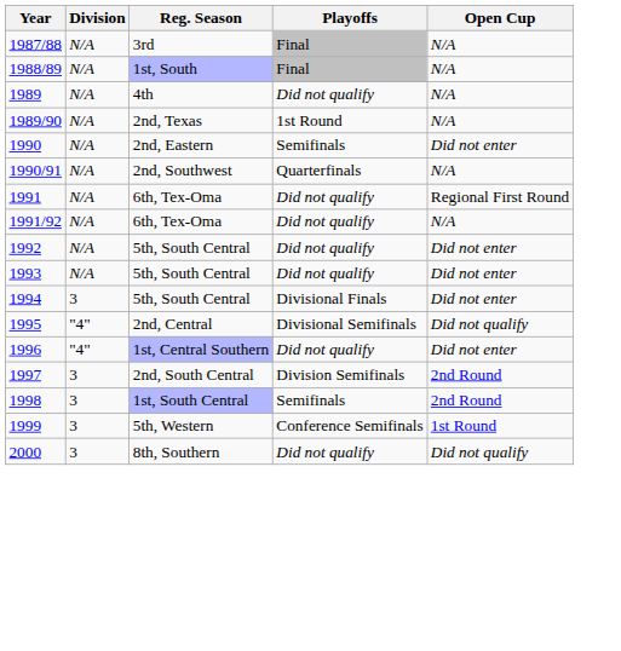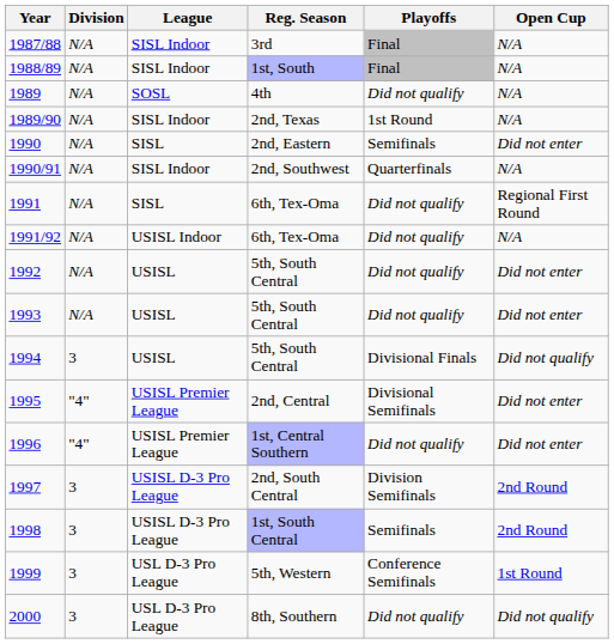+ column: League | SISL Indoor | SISL Indoor | SOSL | SISL Indoor | SISL | SISL Indoor | SISL | USISL Indoor | USISL | USISL | USISL | USISL Premier League | USISL Premier League | USISL D-3 Pro League | USISL D-3 Pro League | USL D-3 Pro League | USL D-3 Pro League
1994 | Open Cup: Did not enter -> Did not qualify
1995 | Open Cup: Did not qualify -> Did not enter
